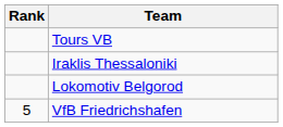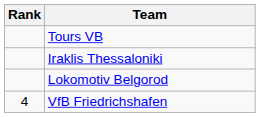VfB Friedrichshafen | Rank: 5 -> 4
